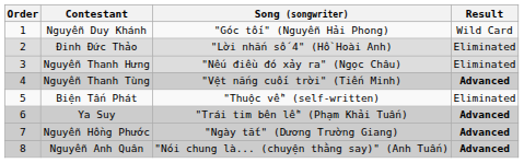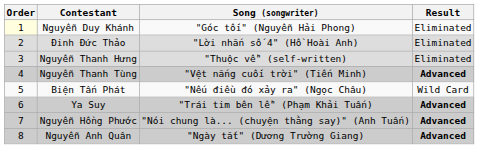Nguyễn Duy Khánh | Order: no background -> lightyellow background
Nguyễn Duy Khánh | Result: Wild Card -> Eliminated
Nguyễn Thanh Hưng | Song (songwriter): "Nếu điều đó xảy ra" (Ngọc Châu) -> "Thuộc về" (self-written)
Biện Tấn Phát | Song (songwriter): "Thuộc về" (self-written) -> "Nếu điều đó xảy ra" (Ngọc Châu)
Biện Tấn Phát | Result: Eliminated -> Wild Card
Nguyễn Hồng Phước | Song (songwriter): "Ngày tắt" (Dương Trường Giang) -> "Nói chung là... (chuyện thằng say)" (Anh Tuấn)
Nguyễn Anh Quân | Song (songwriter): "Nói chung là... (chuyện thằng say)" (Anh Tuấn) -> "Ngày tắt" (Dương Trường Giang)
